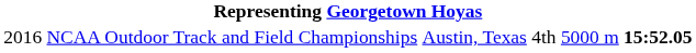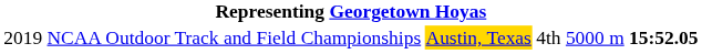NCAA Outdoor Track and Field Championships | column 1: 2016 -> 2019
NCAA Outdoor Track and Field Championships | column 3: no background -> gold background
